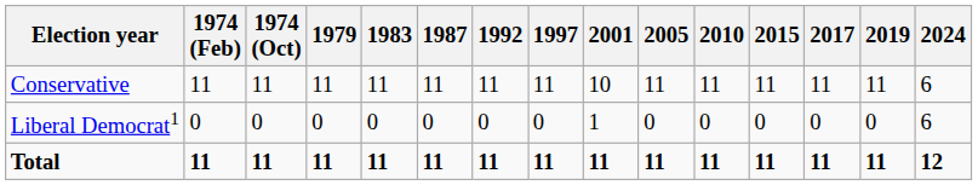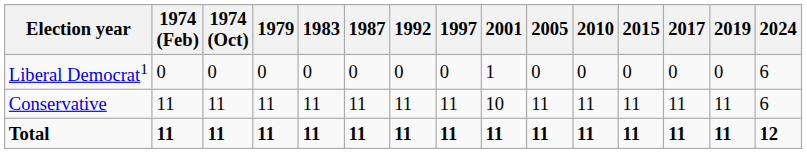rows swapped: Conservative <-> Liberal Democrat1
